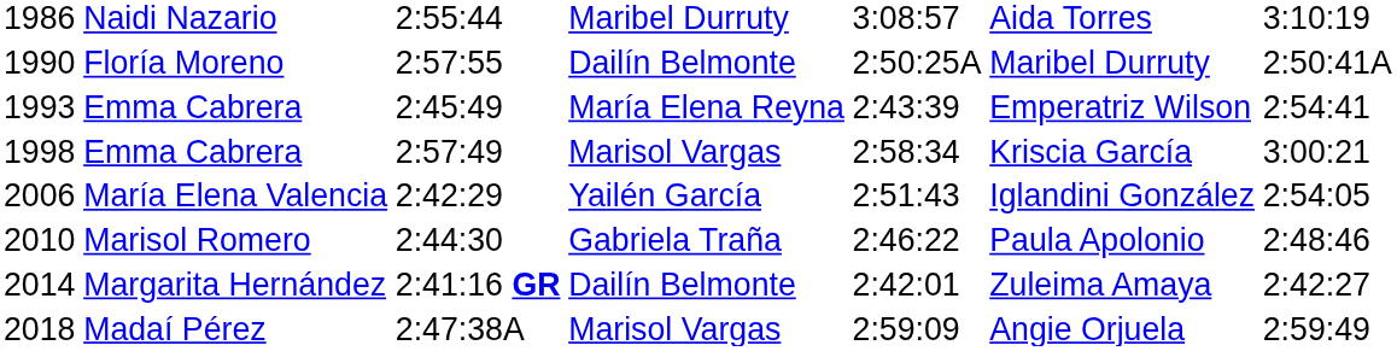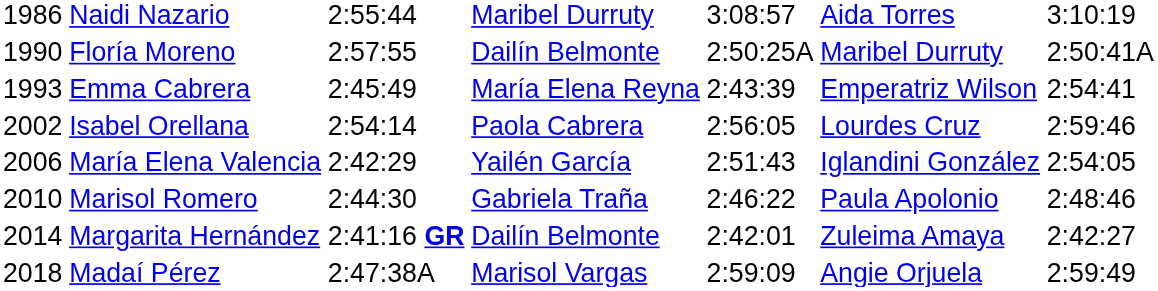- row: 1998 | Emma Cabrera | 2:57:49 | Marisol Vargas | 2:58:34 | Kriscia García | 3:00:21
+ row: 2002 | Isabel Orellana | 2:54:14 | Paola Cabrera | 2:56:05 | Lourdes Cruz | 2:59:46
